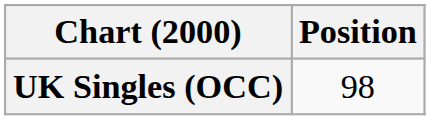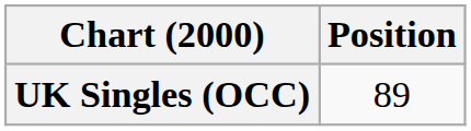UK Singles (OCC) | Position: 98 -> 89
